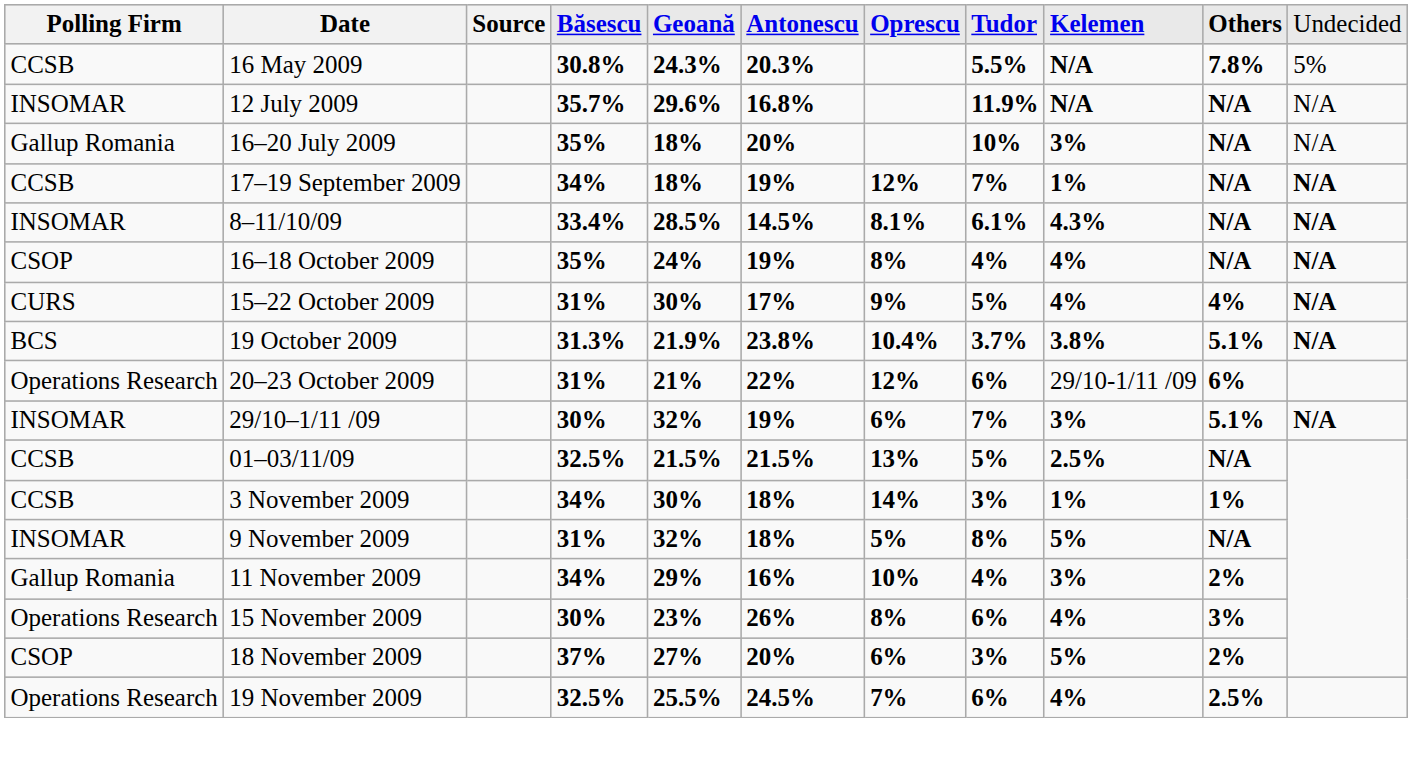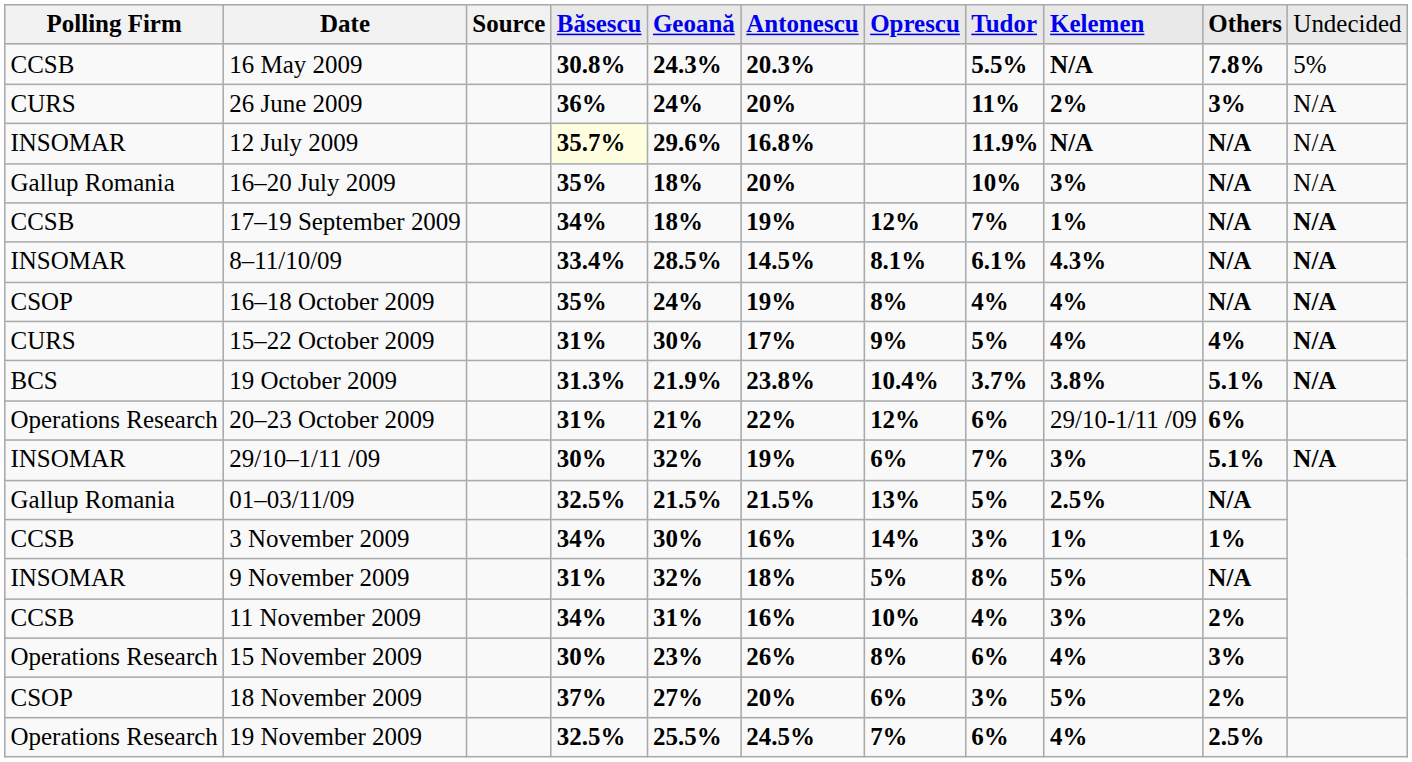+ row: CURS | 26 June 2009 | 36% | 24% | 20% | 11% | 2% | 3% | N/A
12 July 2009 | column 4: no background -> lightyellow background
01–03/11/09 | column 1: CCSB -> Gallup Romania
3 November 2009 | column 6: 18% -> 16%
11 November 2009 | column 1: Gallup Romania -> CCSB
11 November 2009 | column 5: 29% -> 31%
